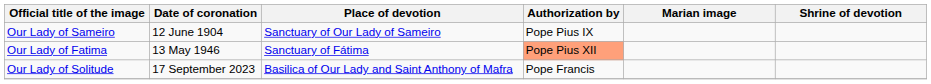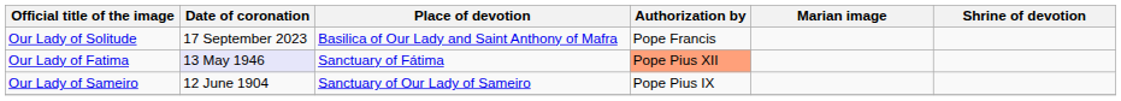rows swapped: Our Lady of Sameiro <-> Our Lady of Solitude
Our Lady of Fatima | Date of coronation: no background -> lavender background
